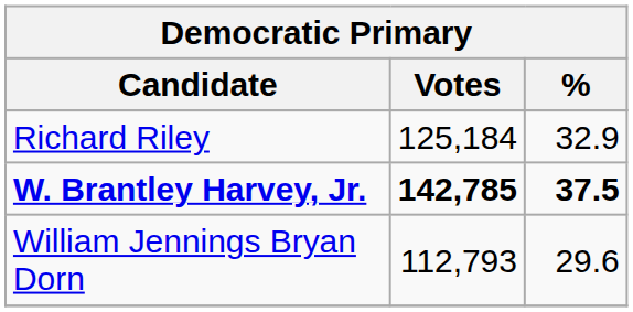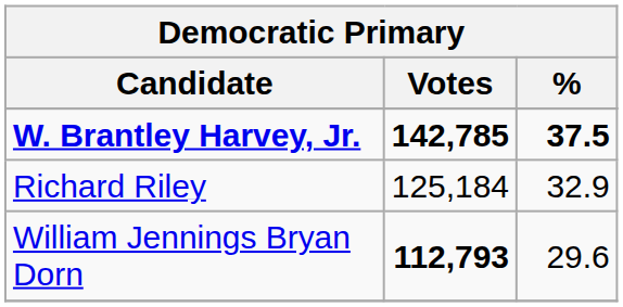rows swapped: W. Brantley Harvey, Jr. <-> Richard Riley
William Jennings Bryan Dorn | Votes: normal -> bold
